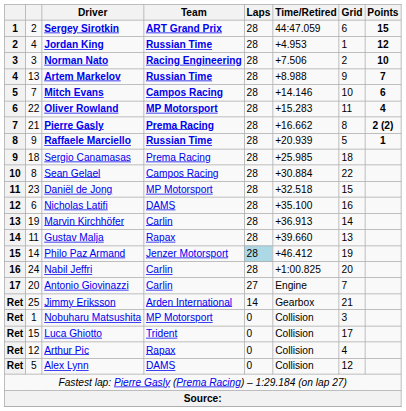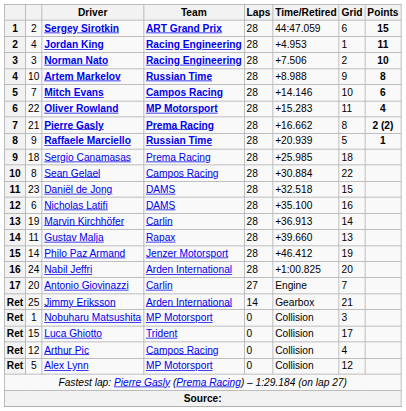Jordan King | Team: Russian Time -> Racing Engineering
Jordan King | Points: 12 -> 11
Artem Markelov | column 2: 13 -> 10
Artem Markelov | Points: 7 -> 8
Daniël de Jong | Team: MP Motorsport -> DAMS
Philo Paz Armand | Laps: lightblue background -> no background
Nabil Jeffri | Team: Carlin -> Arden International
Arthur Pic | Team: Rapax -> Campos Racing
Alex Lynn | Team: DAMS -> MP Motorsport
